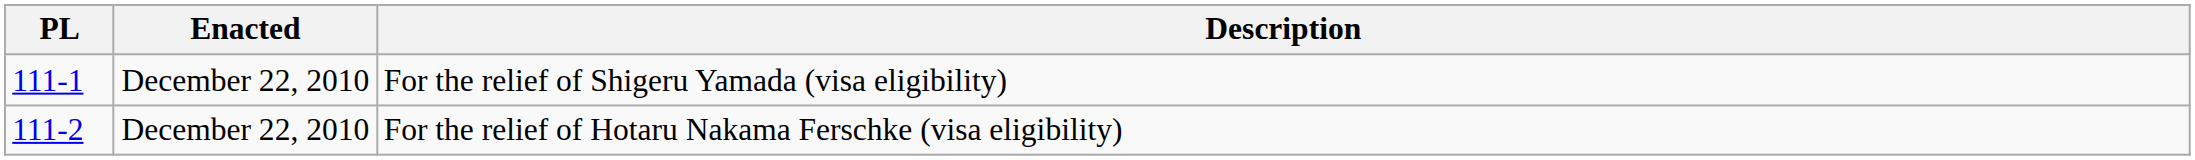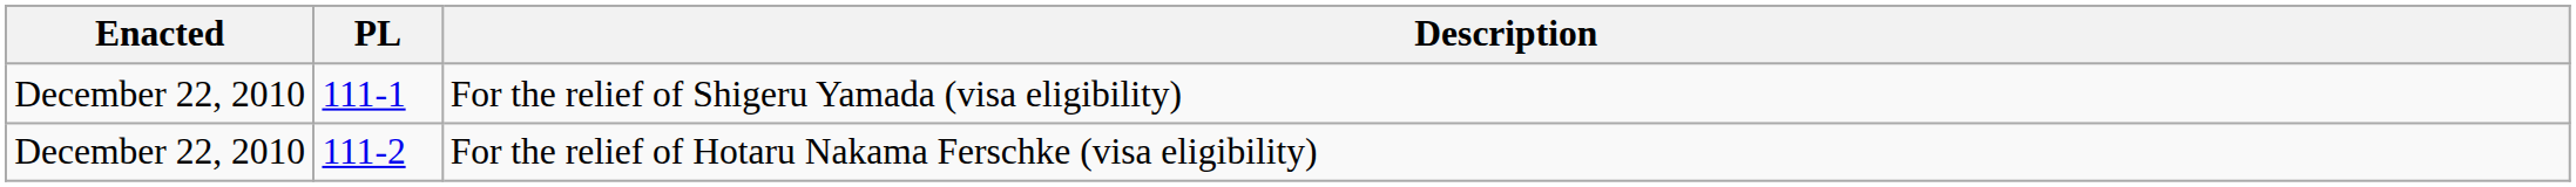columns swapped: PL <-> Enacted
